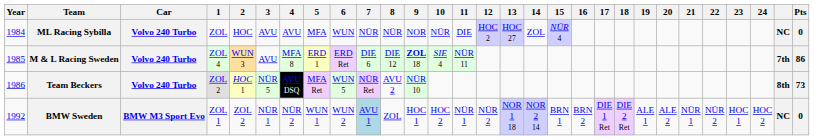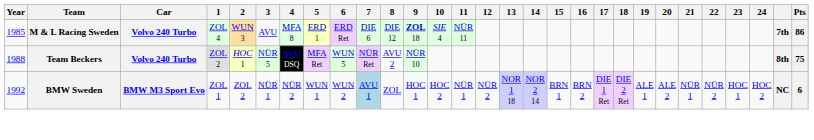- row: 1984 | ML Racing Sybilla | Volvo 240 Turbo | ZOL | HOC | AVU | AVU | MFA | WUN | NÜR | NÜR | NOR | NÜR | DIE | HOC 2 | HOC 27 | ZOL | NÜR 4 | NC | 0
Team Beckers | Year: 1986 -> 1988
Team Beckers | Pts: 73 -> 75
BMW Sweden | Pts: 0 -> 6
